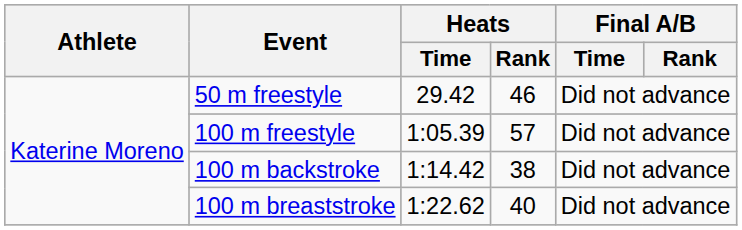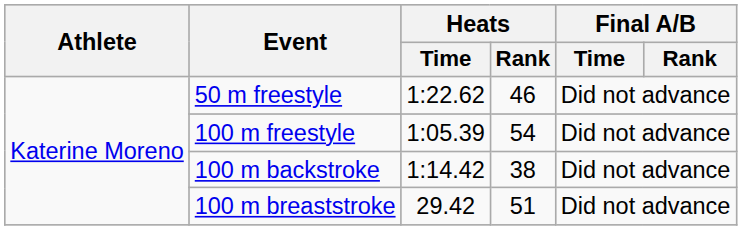50 m freestyle | Heats / Time: 29.42 -> 1:22.62
100 m freestyle | Heats / Rank: 57 -> 54
100 m breaststroke | Heats / Time: 1:22.62 -> 29.42
100 m breaststroke | Heats / Rank: 40 -> 51
